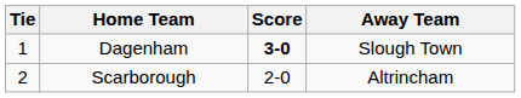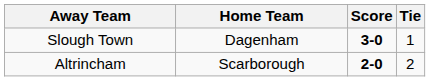columns swapped: Tie <-> Away Team
Scarborough | Score: normal -> bold
